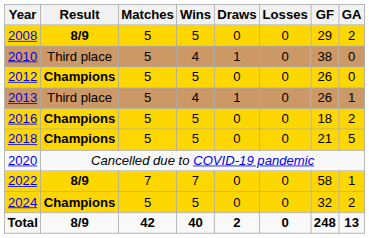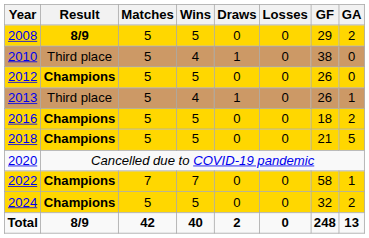2022 | Result: 8/9 -> Champions
